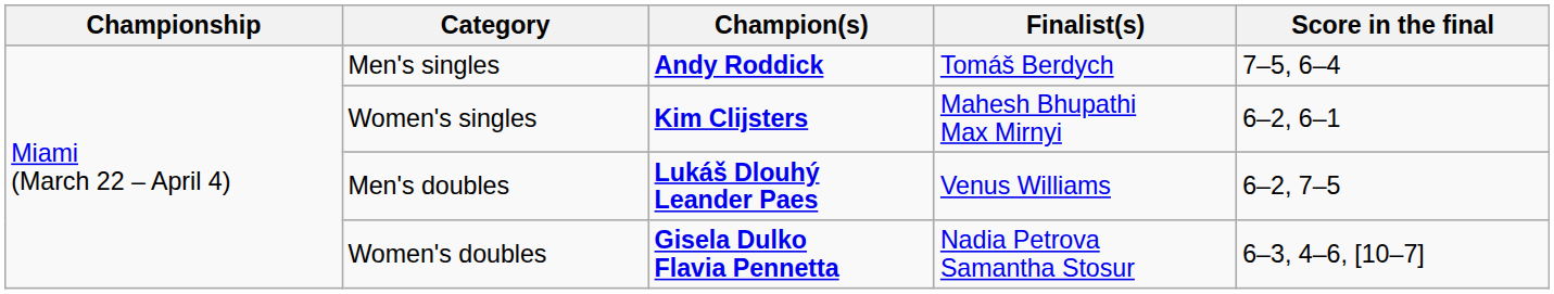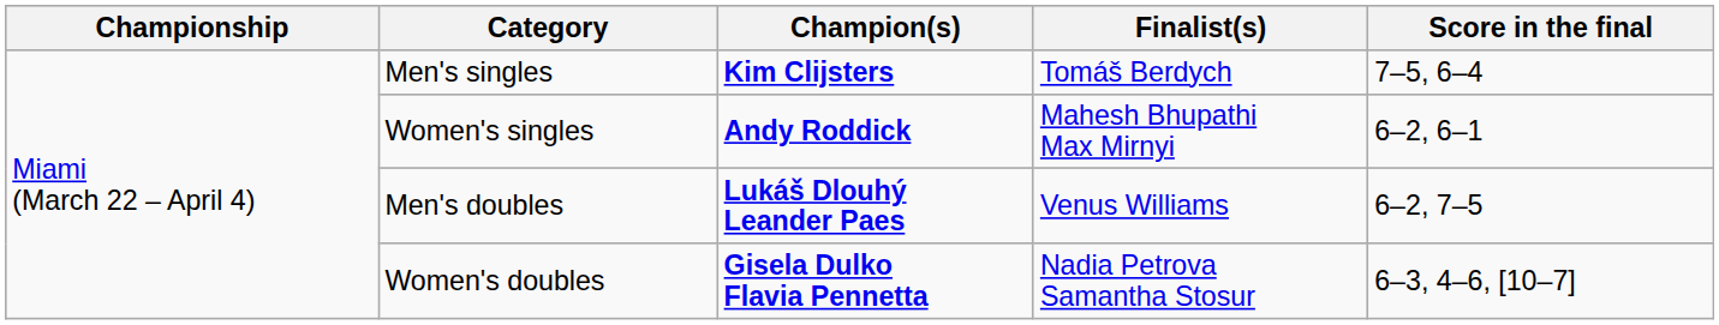Men's singles | Champion(s): Andy Roddick -> Kim Clijsters
Women's singles | Champion(s): Kim Clijsters -> Andy Roddick
